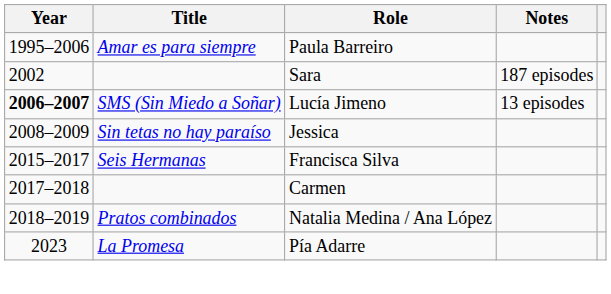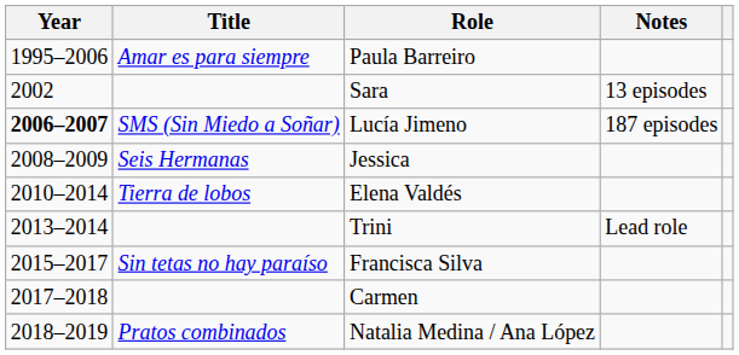Sara | Notes: 187 episodes -> 13 episodes
Lucía Jimeno | Notes: 13 episodes -> 187 episodes
Jessica | Title: Sin tetas no hay paraíso -> Seis Hermanas
+ row: 2010–2014 | Tierra de lobos | Elena Valdés
+ row: 2013–2014 | Trini | Lead role
Francisca Silva | Title: Seis Hermanas -> Sin tetas no hay paraíso
- row: 2023 | La Promesa | Pía Adarre
